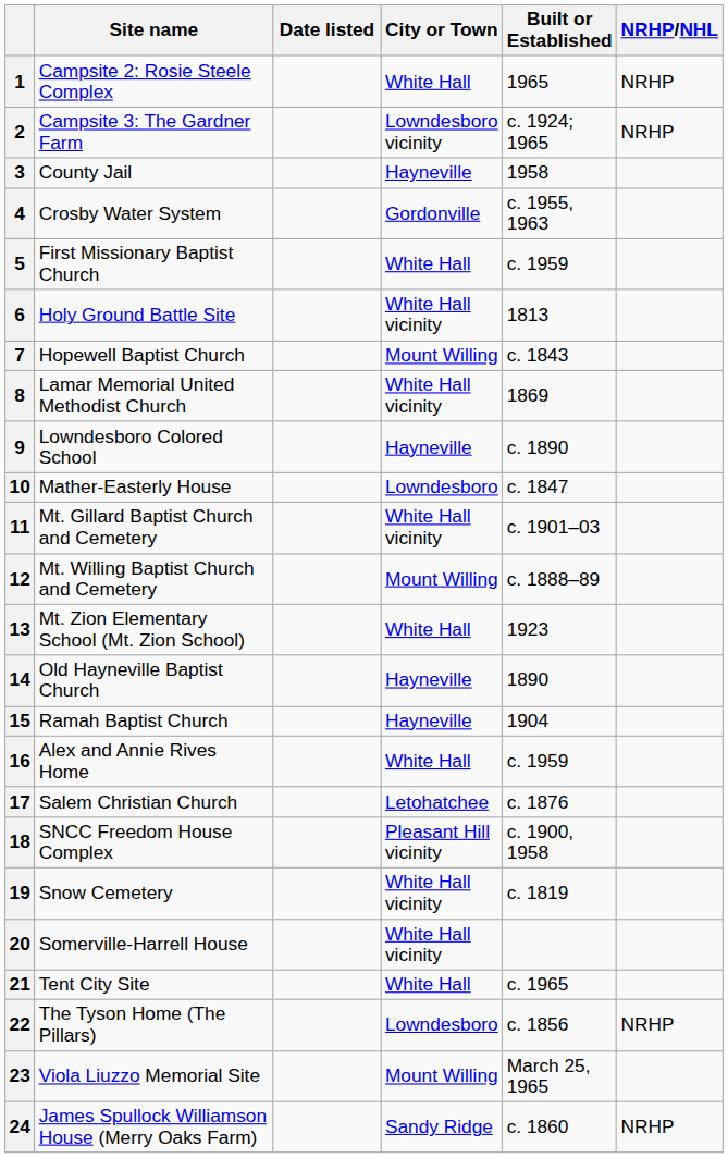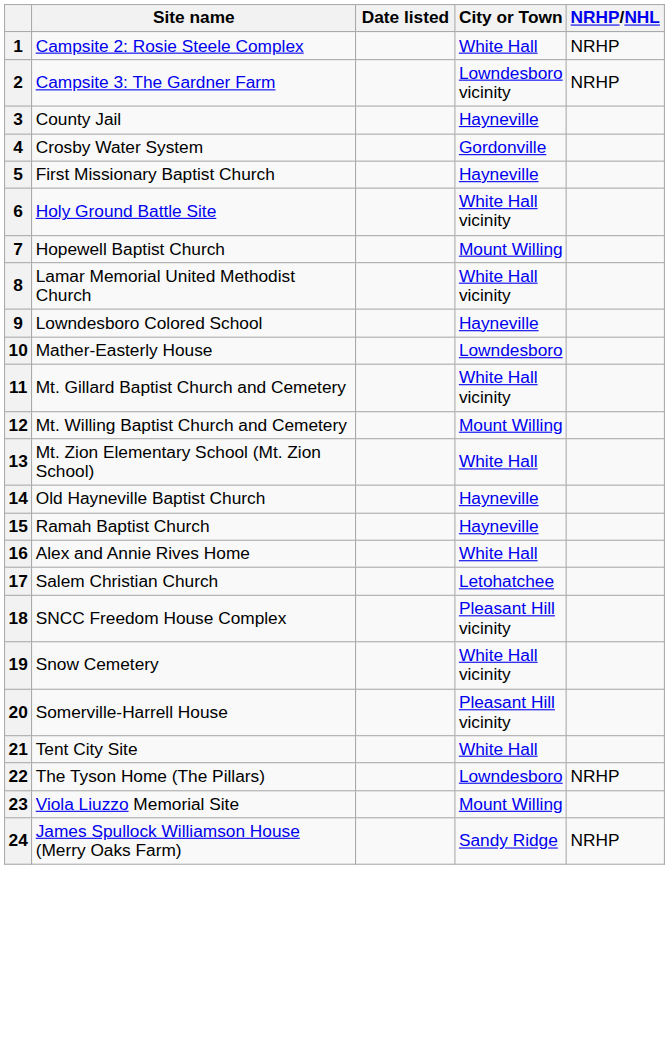- column: Built or Established | 1965 | c. 1924; 1965 | 1958 | c. 1955, 1963 | c. 1959 | 1813 | c. 1843 | 1869 | c. 1890 | c. 1847 | c. 1901–03 | c. 1888–89 | 1923 | 1890 | 1904 | c. 1959 | c. 1876 | c. 1900, 1958 | c. 1819 | c. 1965 | c. 1856 | March 25, 1965 | c. 1860
5 | City or Town: White Hall -> Hayneville
20 | City or Town: White Hall vicinity -> Pleasant Hill vicinity
